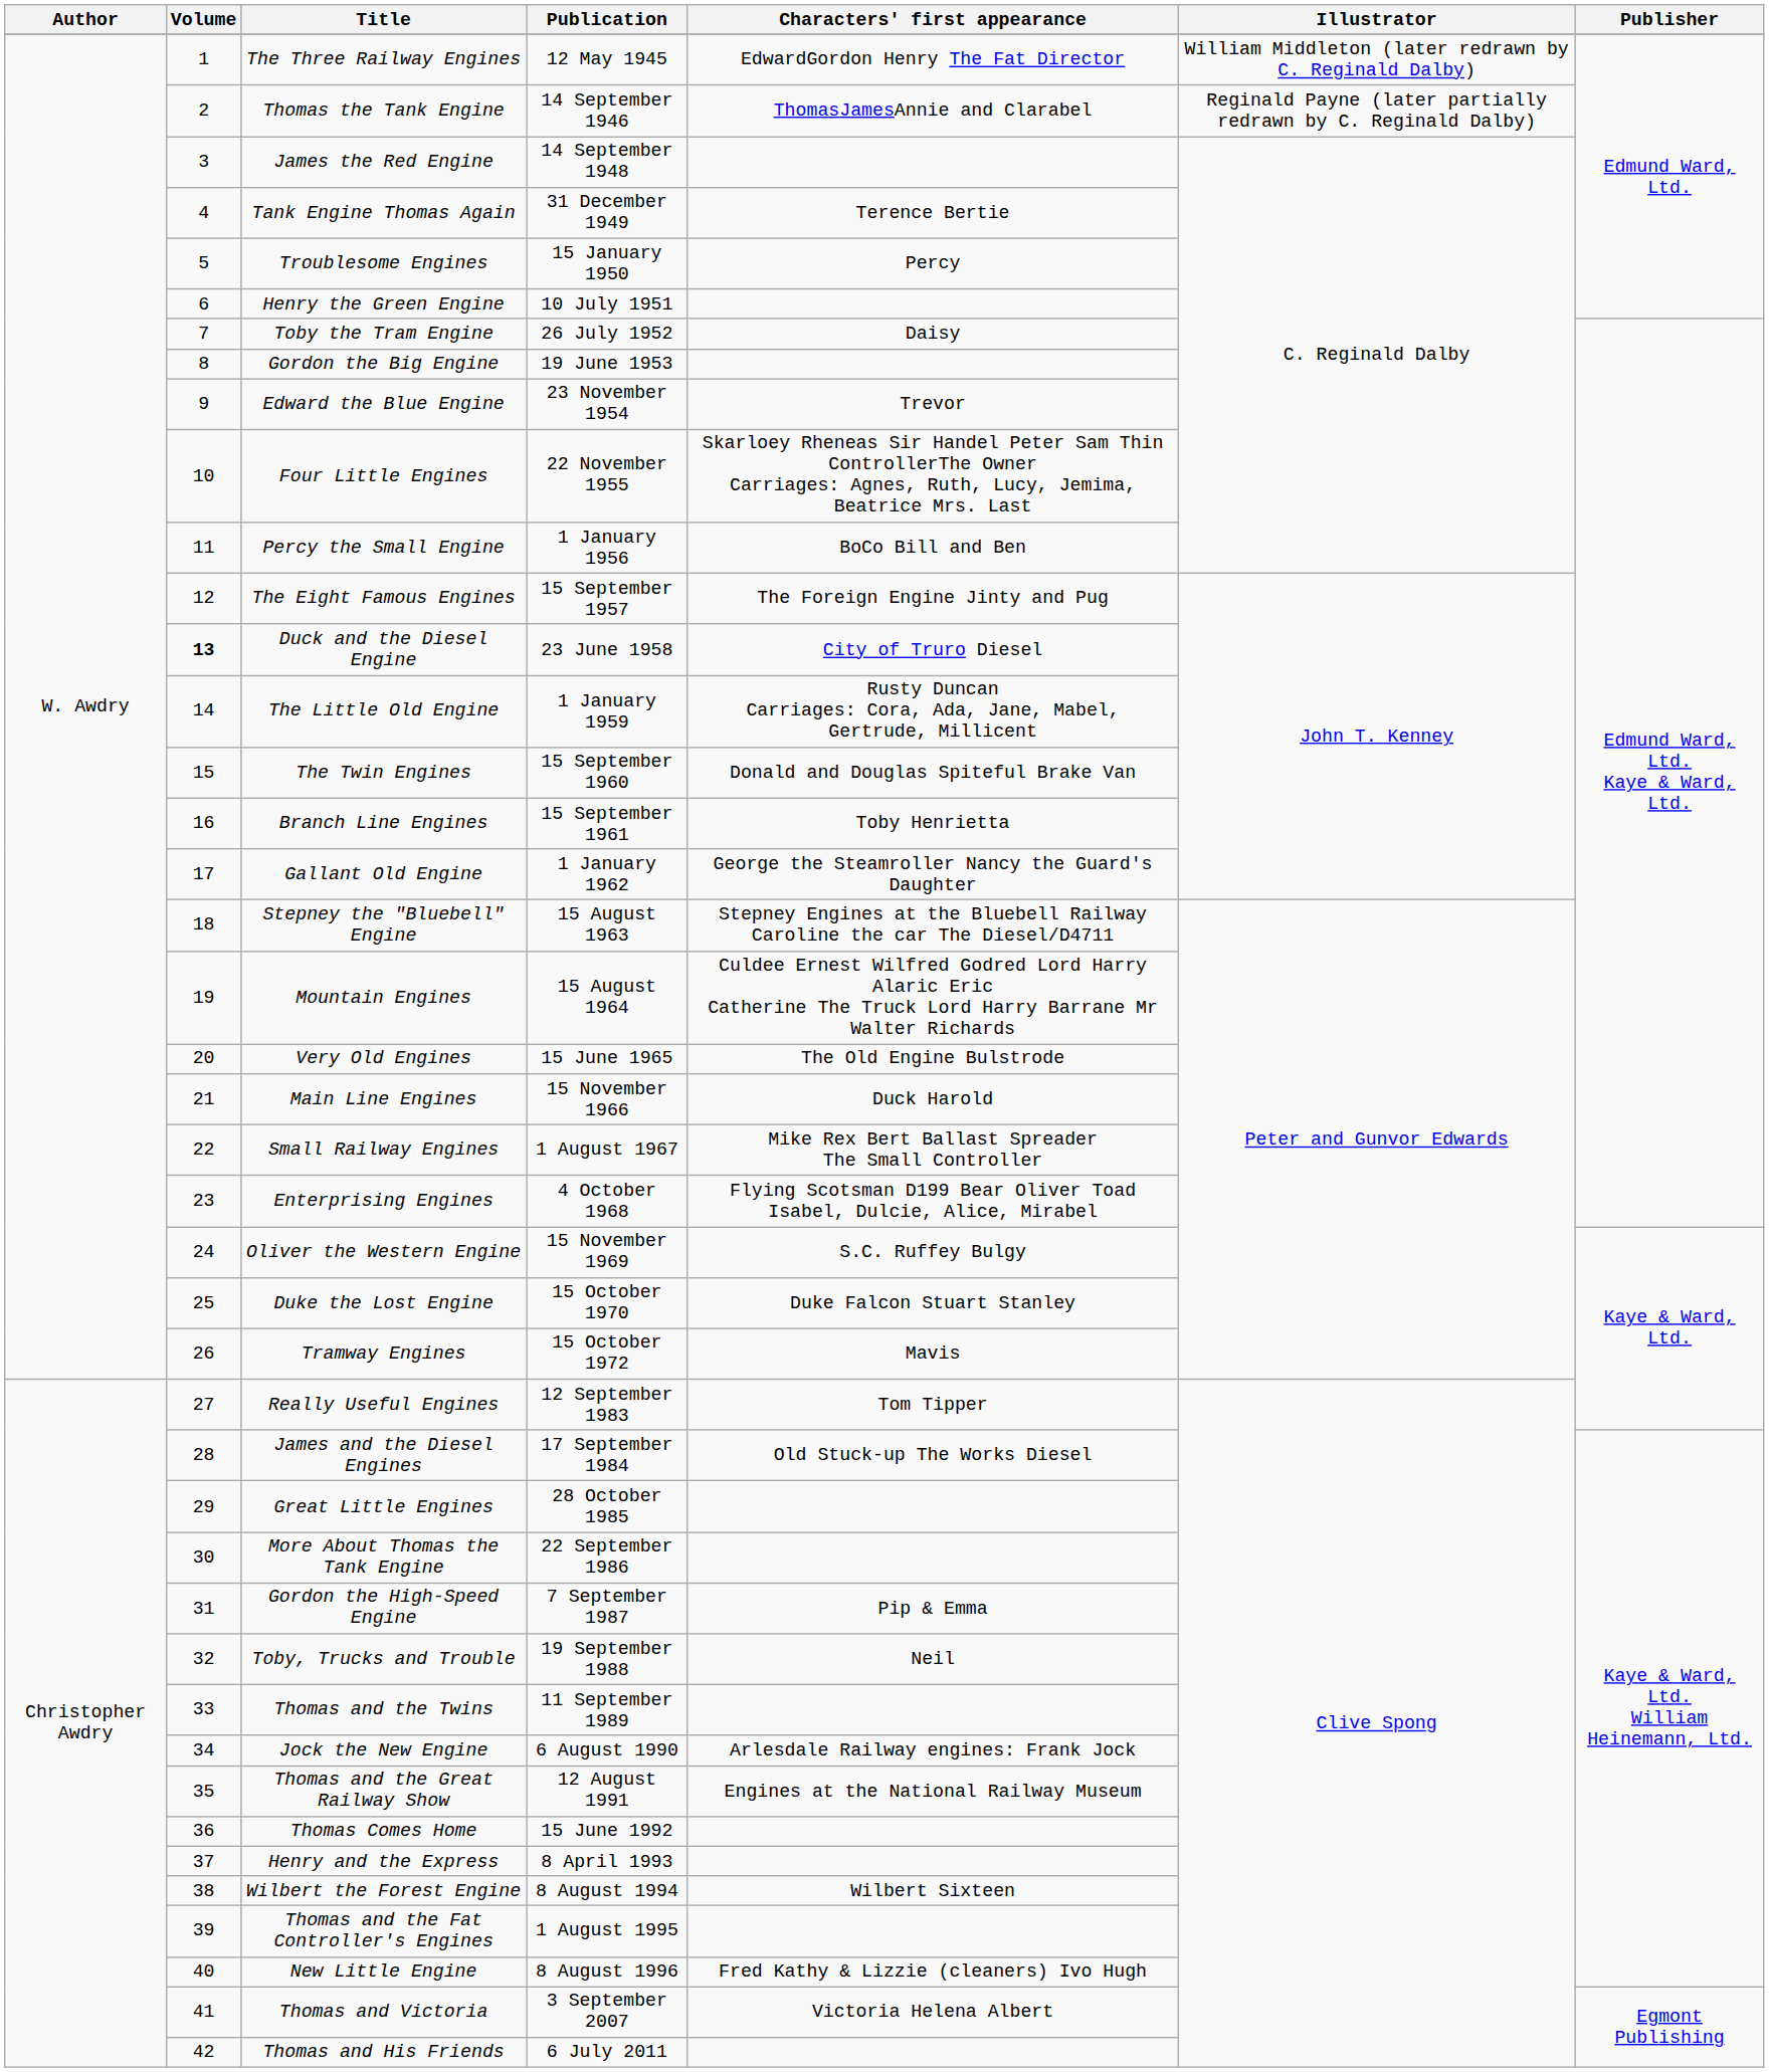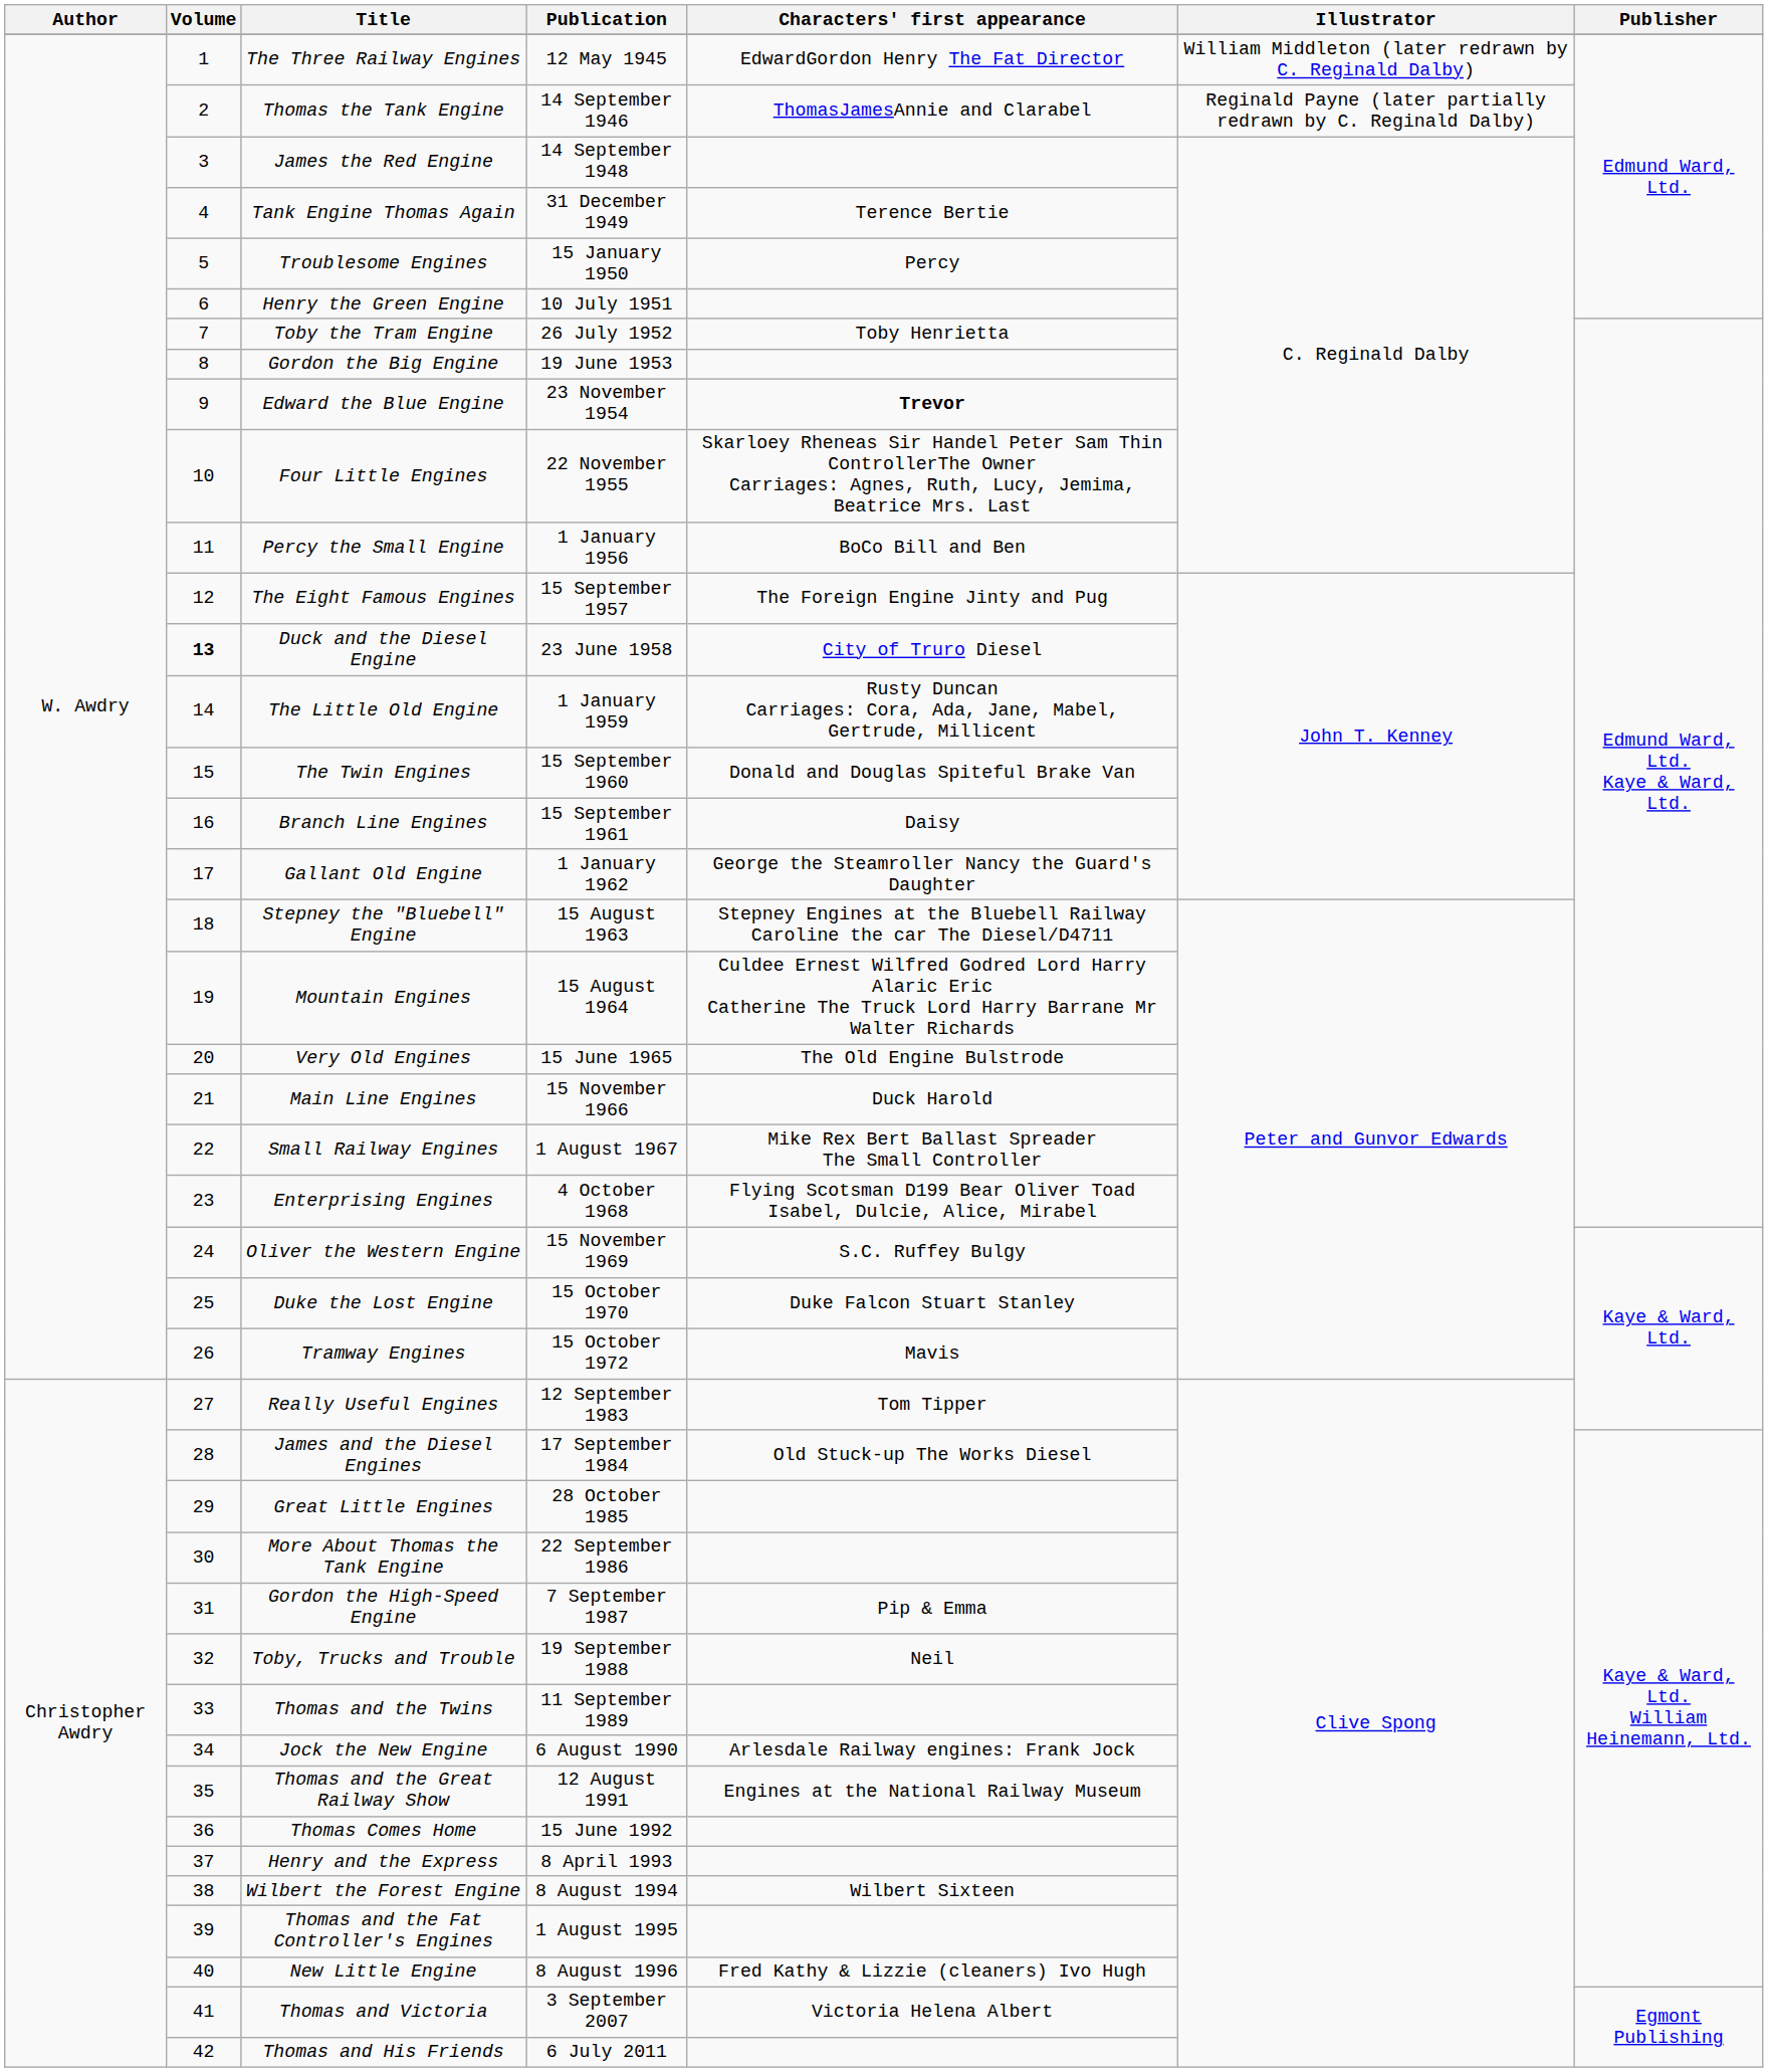Toby the Tram Engine | Characters' first appearance: Daisy -> Toby Henrietta
Edward the Blue Engine | Characters' first appearance: normal -> bold
Branch Line Engines | Characters' first appearance: Toby Henrietta -> Daisy
